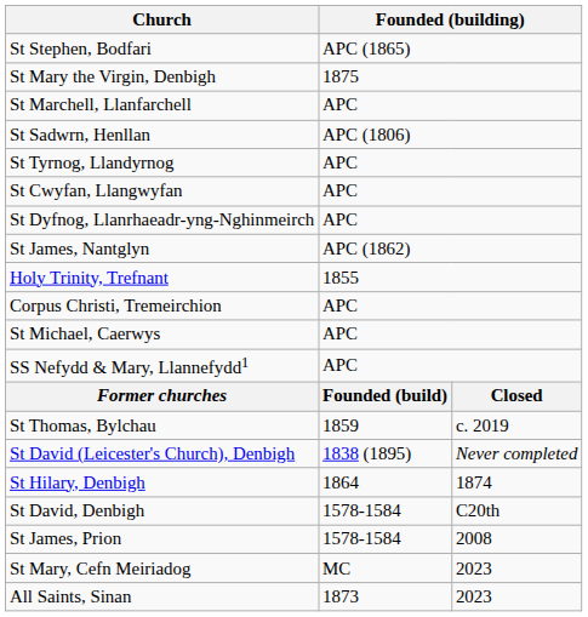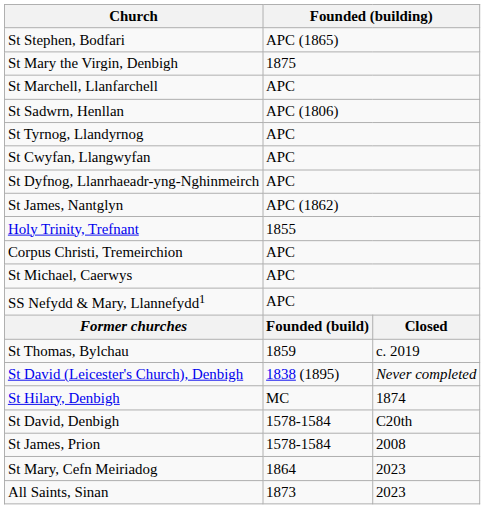St Hilary, Denbigh | column 2: 1864 -> MC
St Mary, Cefn Meiriadog | column 2: MC -> 1864
